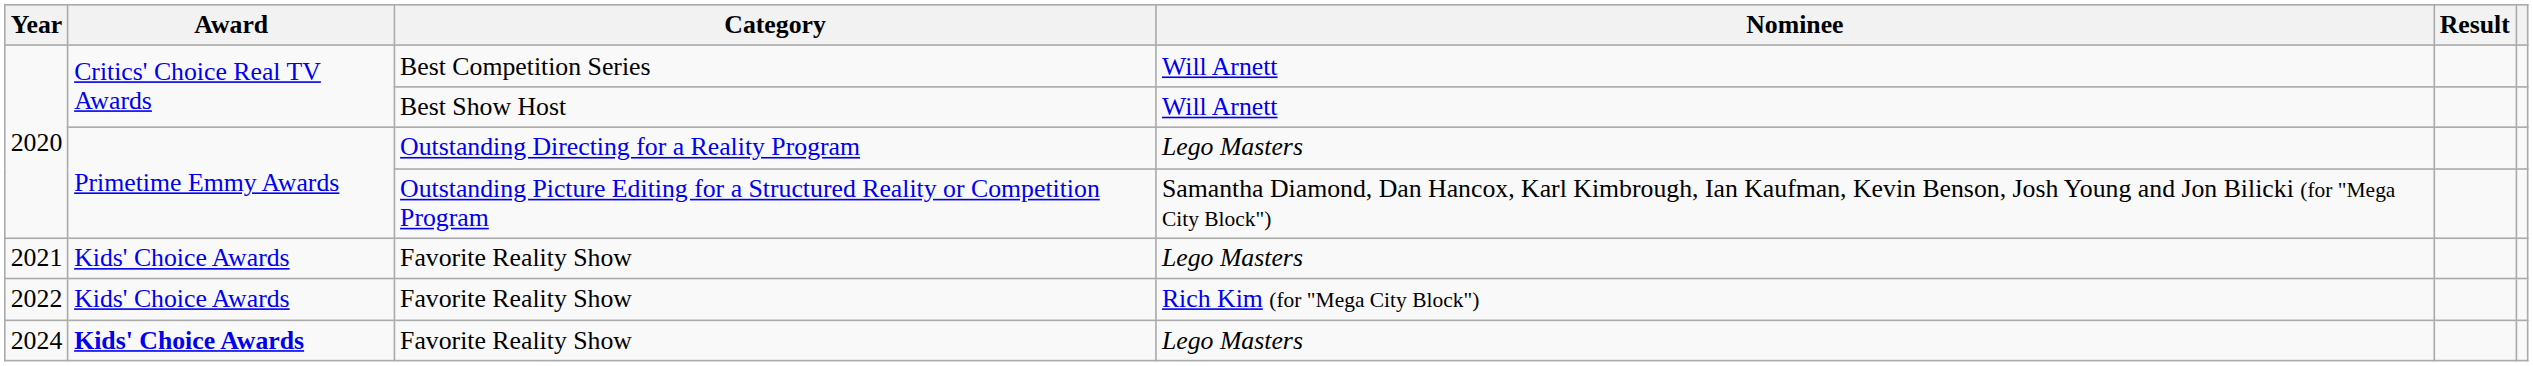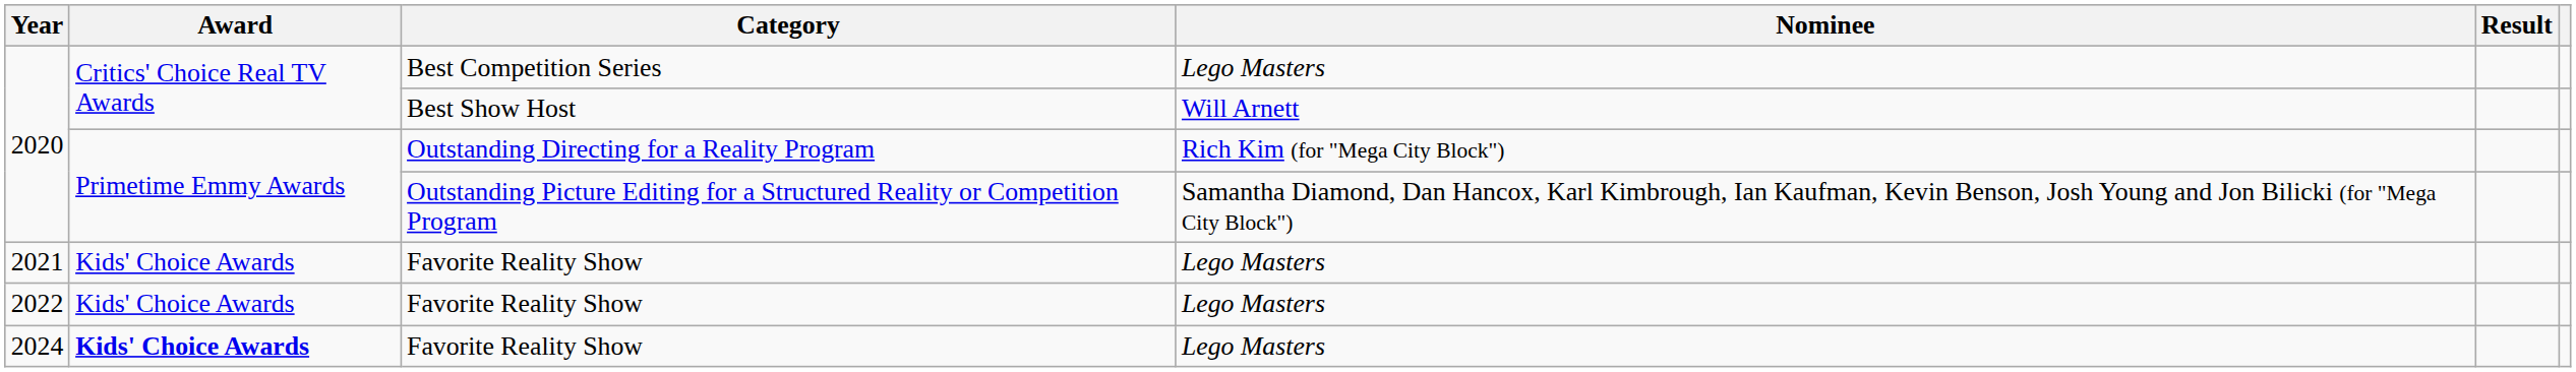Best Competition Series | Nominee: Will Arnett -> Lego Masters
Outstanding Directing for a Reality Program | Nominee: Lego Masters -> Rich Kim (for "Mega City Block")
2022 / Favorite Reality Show | Nominee: Rich Kim (for "Mega City Block") -> Lego Masters
